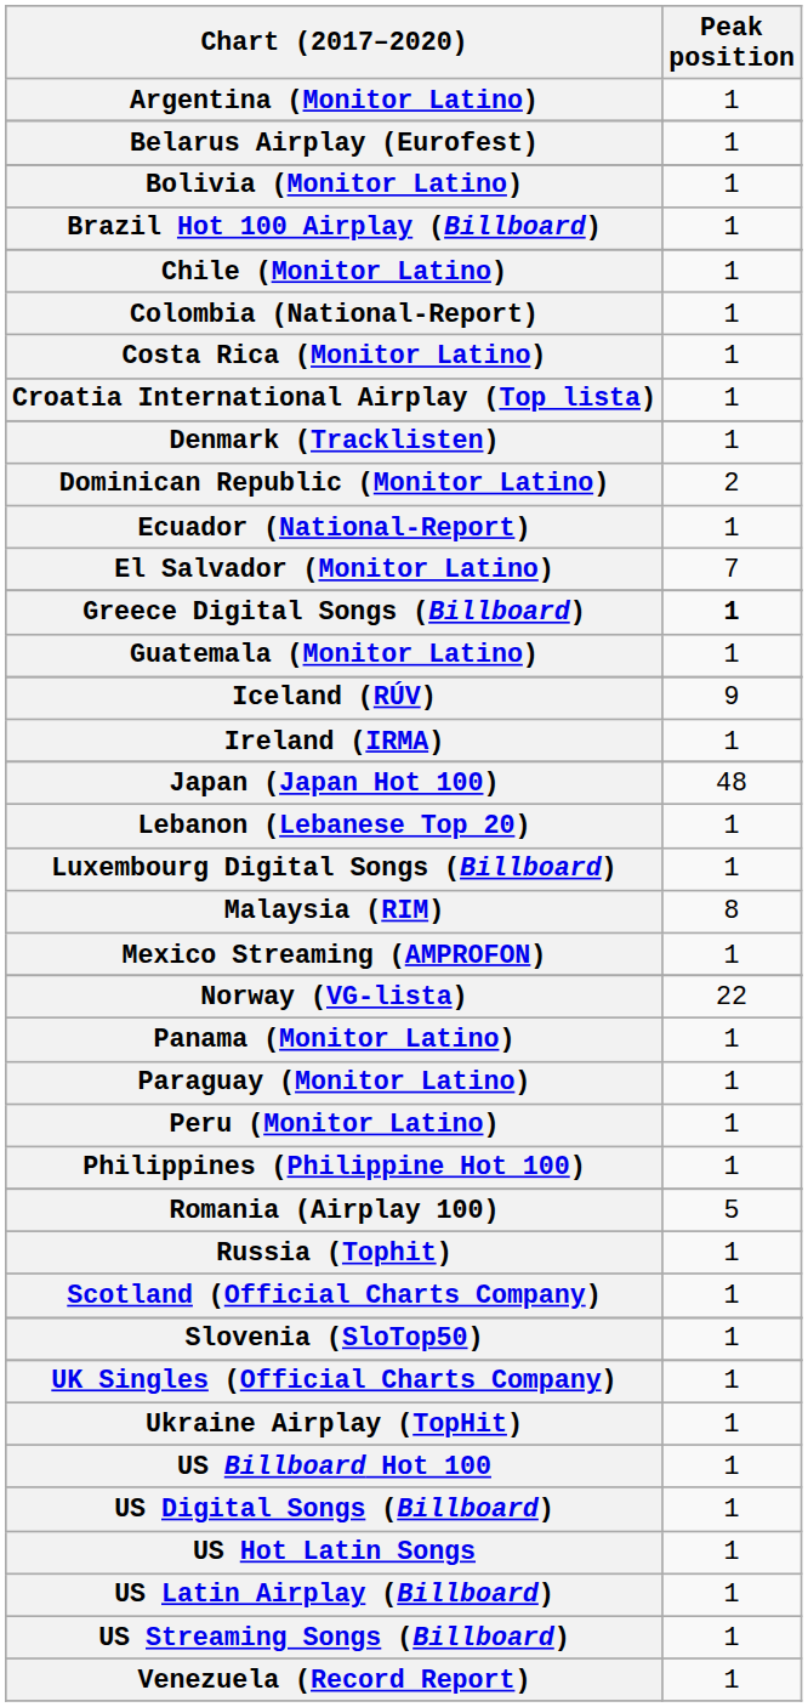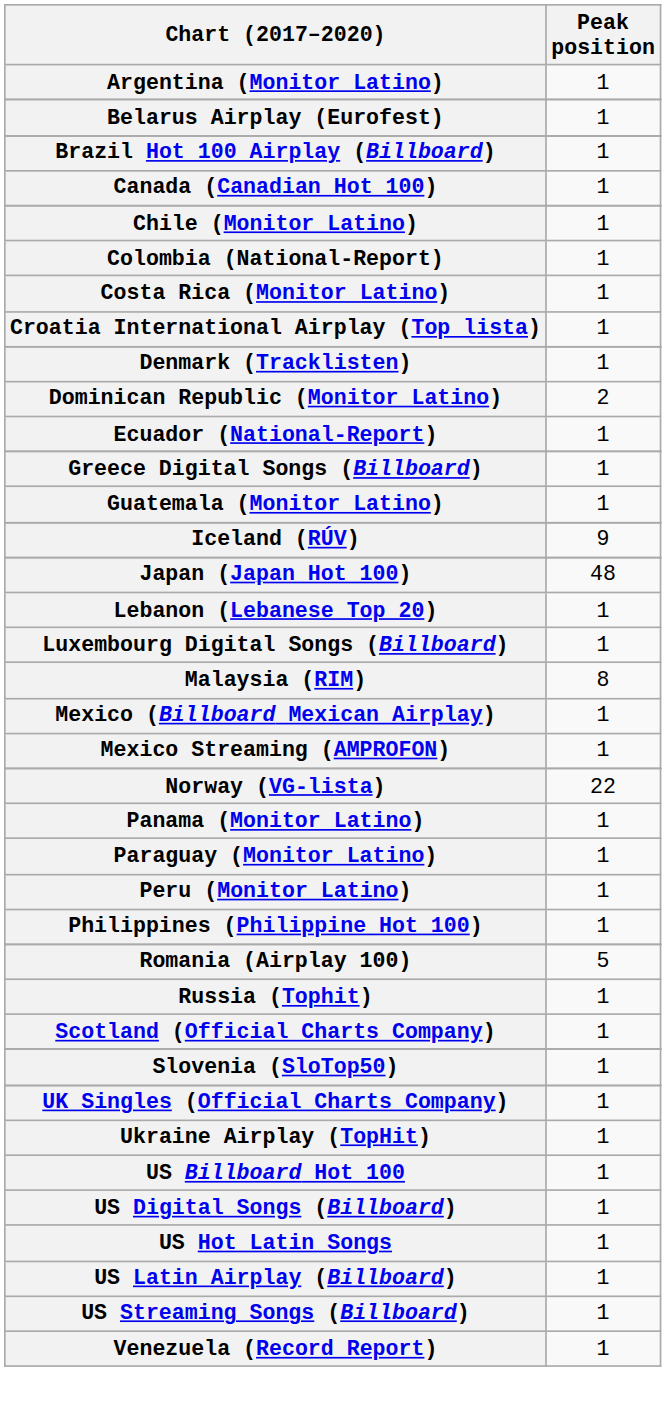- row: Bolivia (Monitor Latino) | 1
+ row: Canada (Canadian Hot 100) | 1
- row: El Salvador (Monitor Latino) | 7
Greece Digital Songs (Billboard) | Peak position: bold -> normal
- row: Ireland (IRMA) | 1
+ row: Mexico (Billboard Mexican Airplay) | 1
